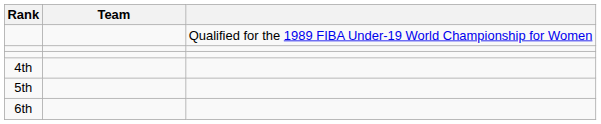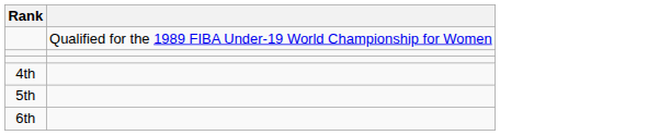- column: Team
